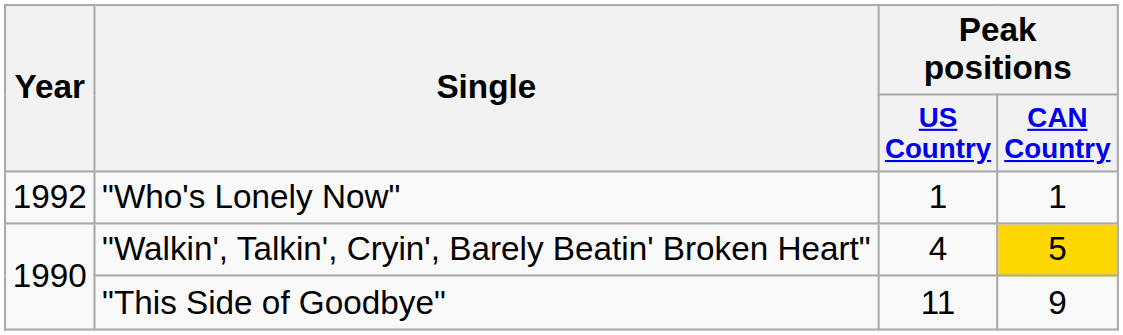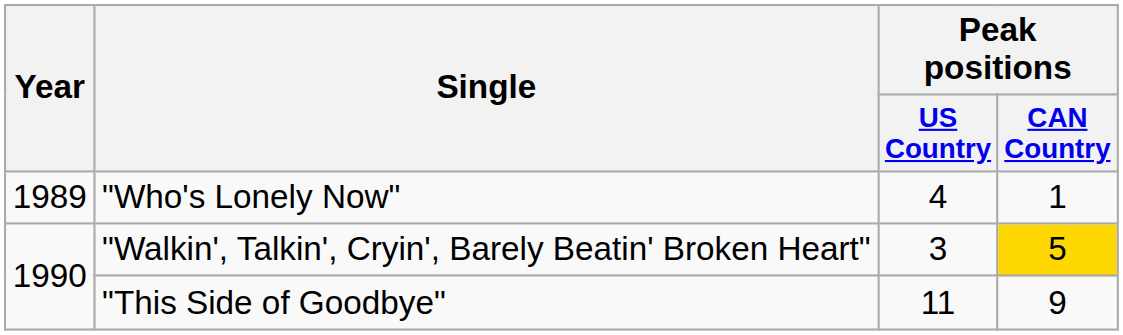"Who's Lonely Now" | Year: 1992 -> 1989
"Who's Lonely Now" | Peak positions / US Country: 1 -> 4
"Walkin', Talkin', Cryin', Barely Beatin' Broken Heart" | Peak positions / US Country: 4 -> 3
